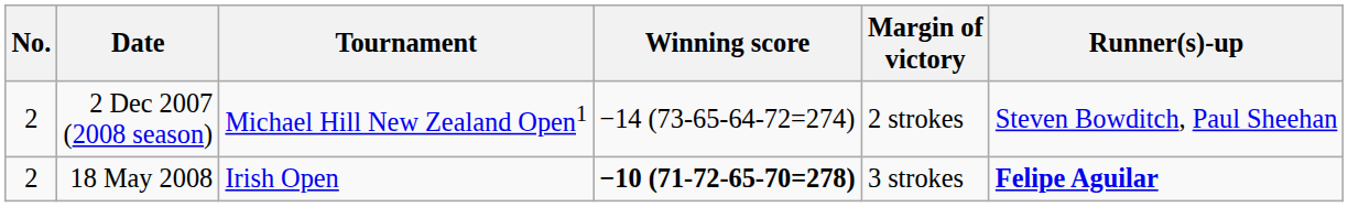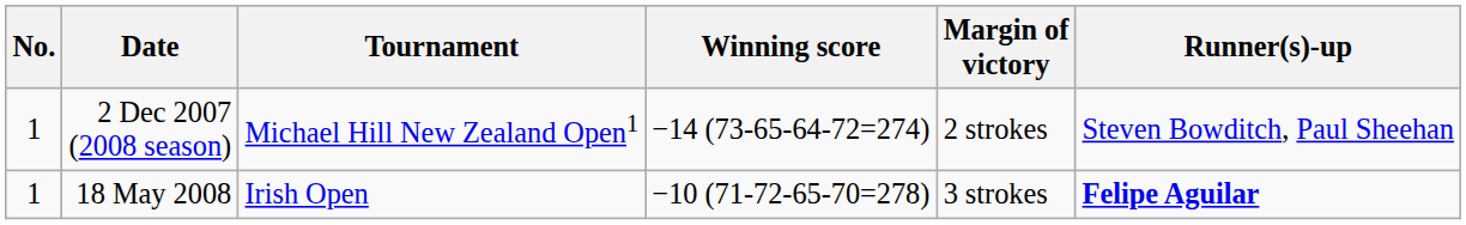2 Dec 2007 (2008 season) | No.: 2 -> 1
18 May 2008 | No.: 2 -> 1
18 May 2008 | Winning score: bold -> normal
